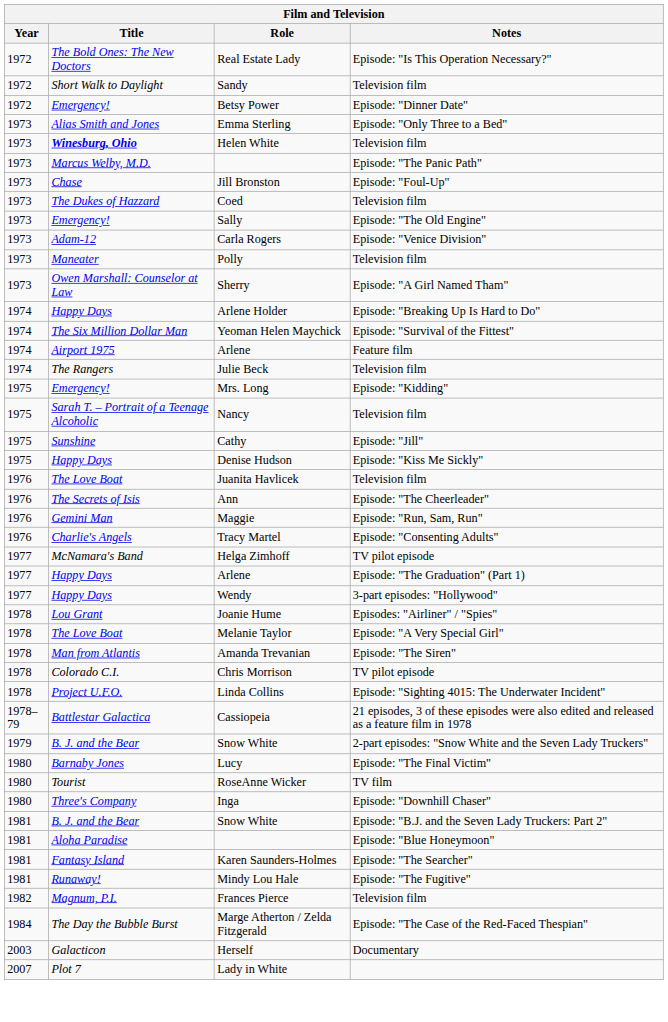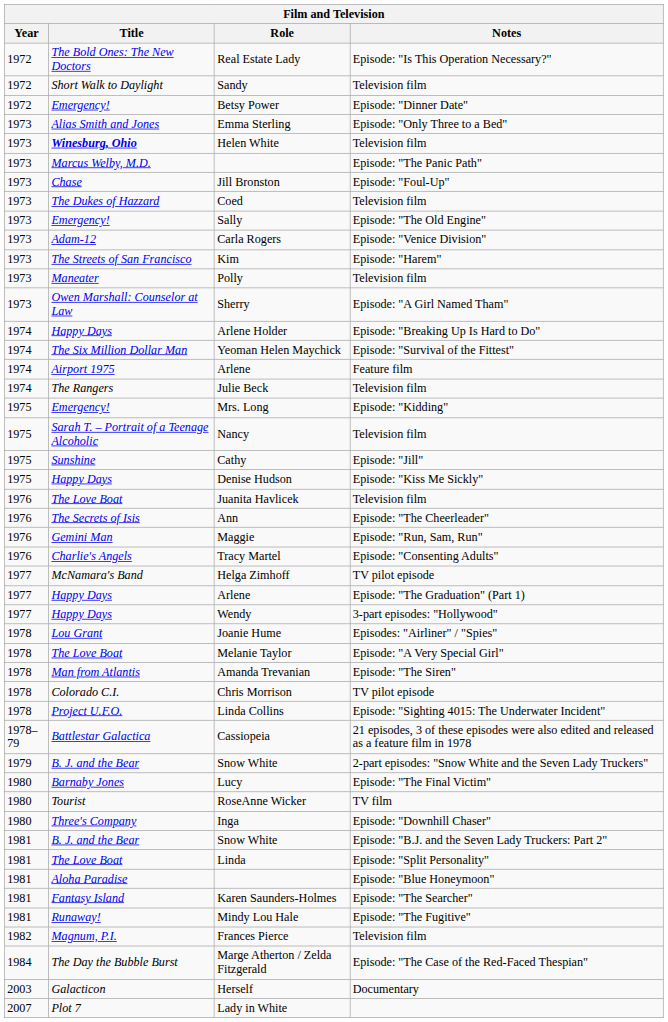+ row: 1973 | The Streets of San Francisco | Kim | Episode: "Harem"
+ row: 1981 | The Love Boat | Linda | Episode: "Split Personality"
